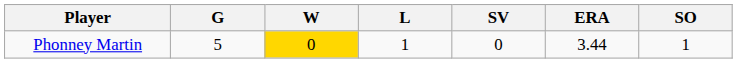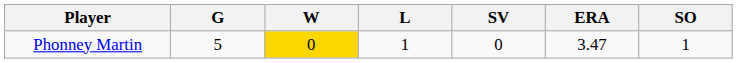Phonney Martin | ERA: 3.44 -> 3.47
